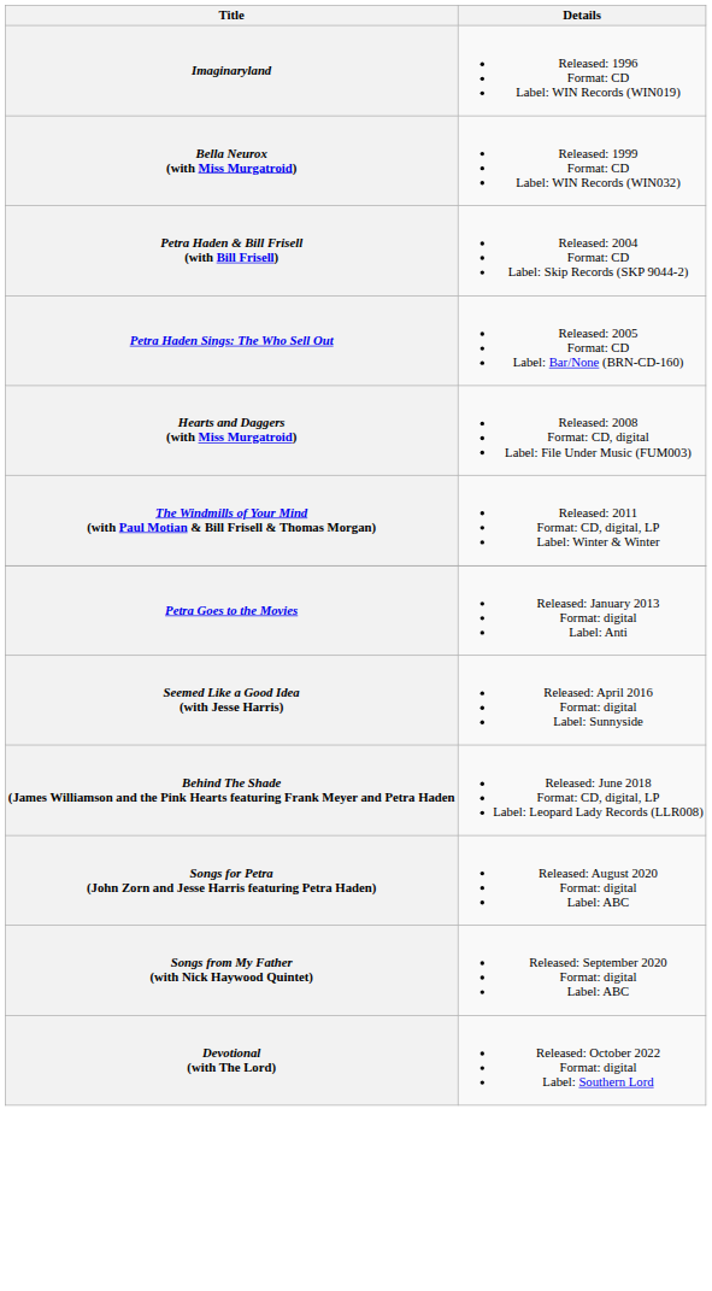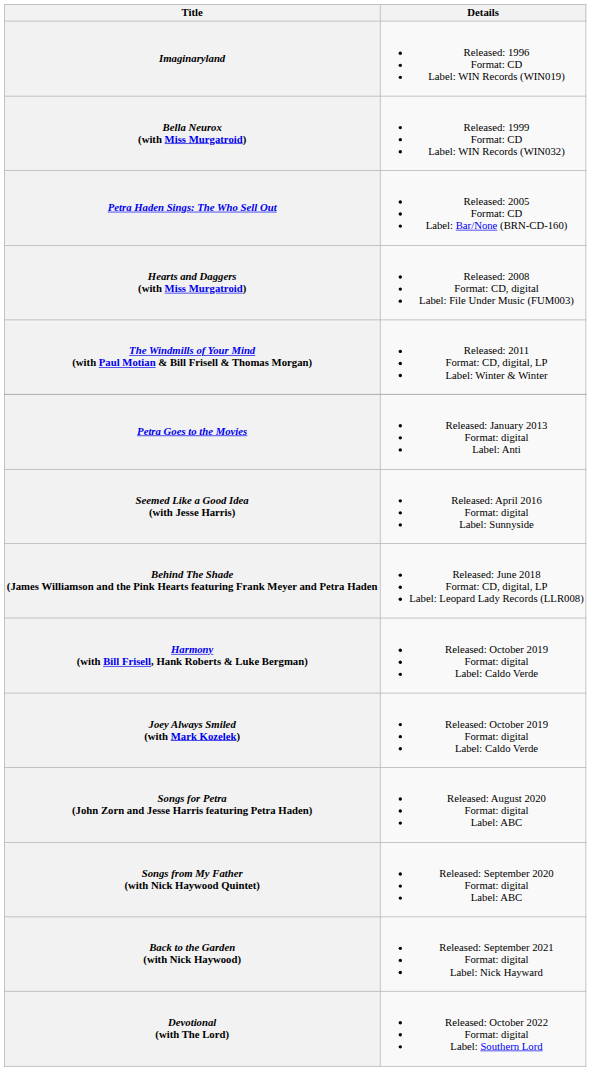- row: Petra Haden & Bill Frisell (with Bill Frisell) | Released: 2004 Format: CD Label: Skip Records (SKP 9044-2)
+ row: Harmony (with Bill Frisell, Hank Roberts & Luke Bergman) | Released: October 2019 Format: digital Label: Caldo Verde
+ row: Joey Always Smiled (with Mark Kozelek) | Released: October 2019 Format: digital Label: Caldo Verde
+ row: Back to the Garden (with Nick Haywood) | Released: September 2021 Format: digital Label: Nick Hayward
